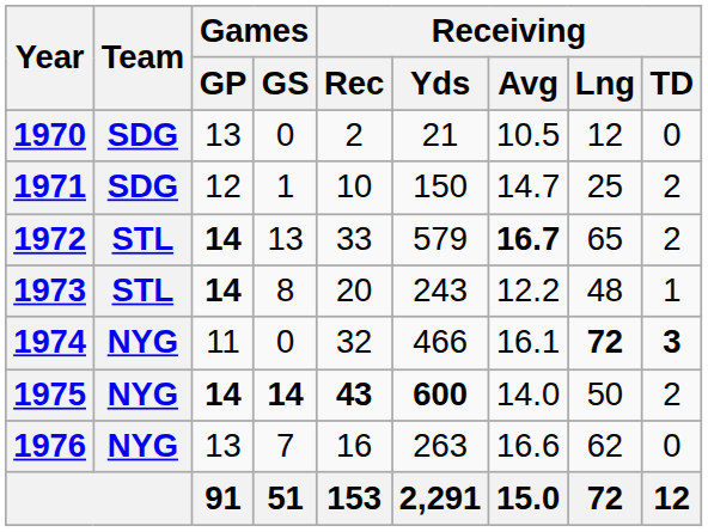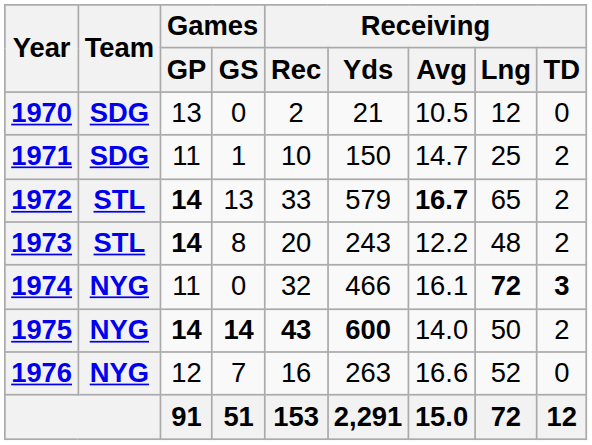1971 | Games / GP: 12 -> 11
1973 | Receiving / TD: 1 -> 2
1976 | Games / GP: 13 -> 12
1976 | Receiving / Lng: 62 -> 52
